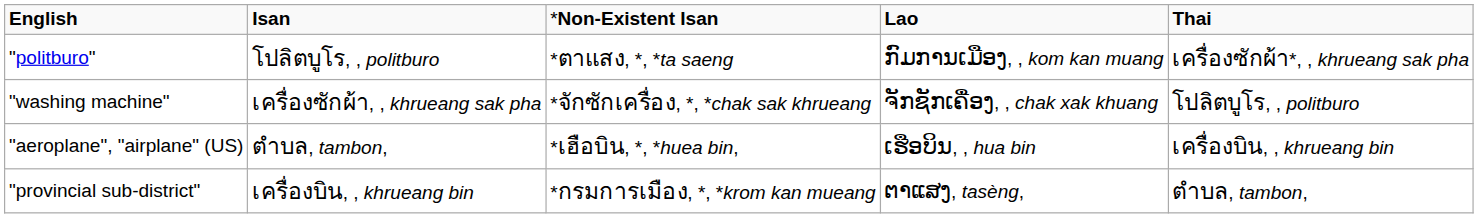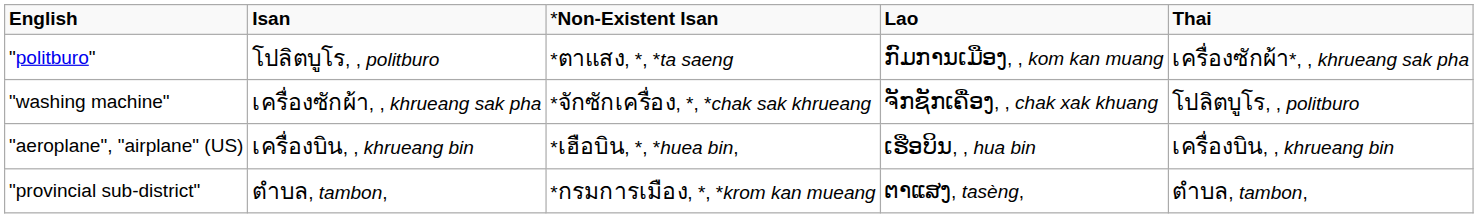"aeroplane", "airplane" (US) | column 2: ตำบล, tambon, -> เครื่องบิน, , khrueang bin
"provincial sub-district" | column 2: เครื่องบิน, , khrueang bin -> ตำบล, tambon,
